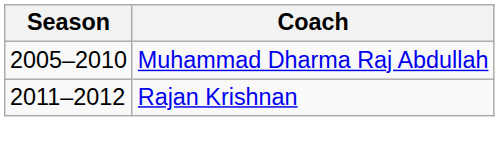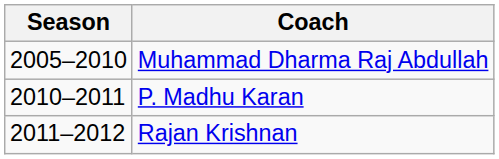+ row: 2010–2011 | P. Madhu Karan
